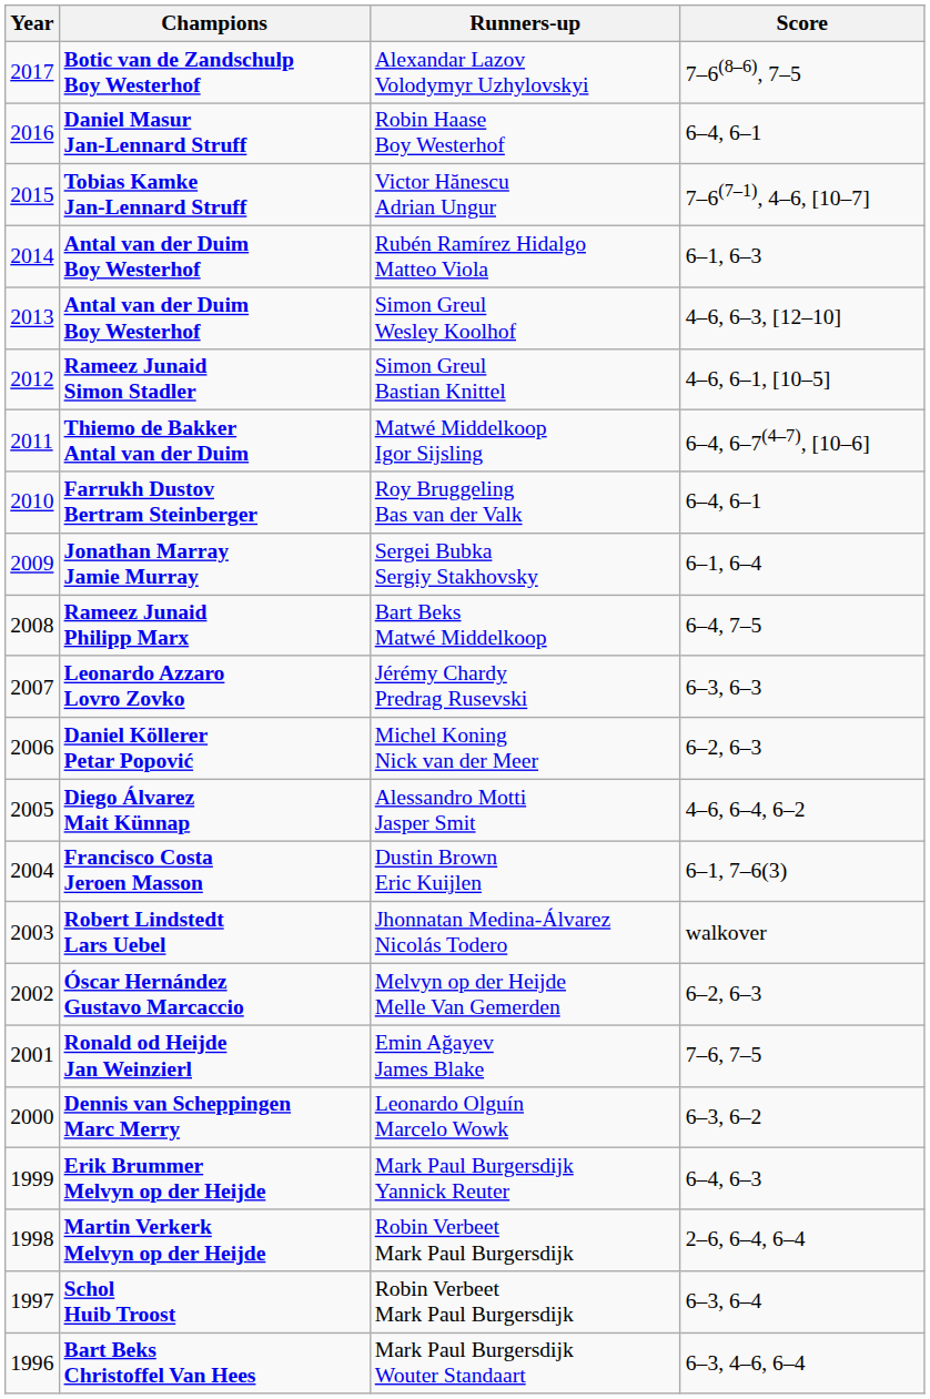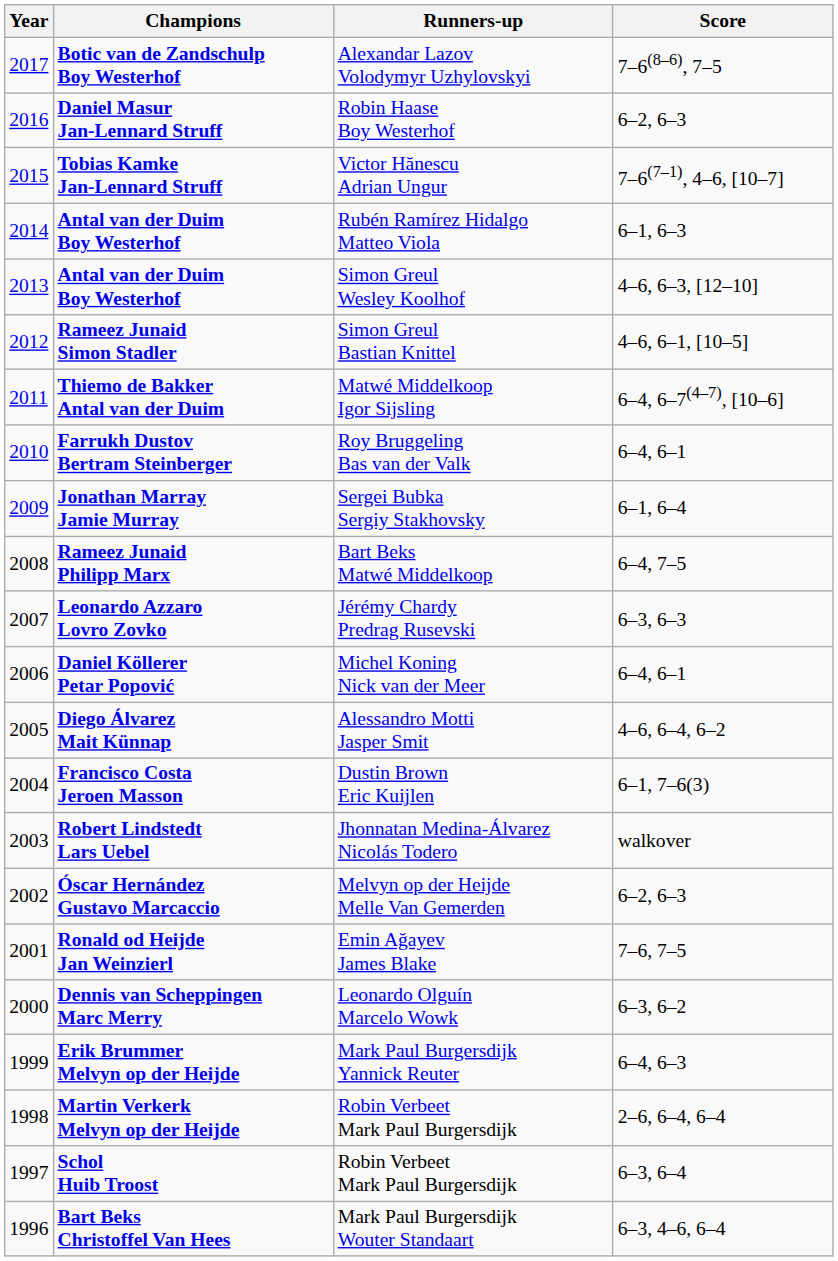Daniel Masur Jan-Lennard Struff | Score: 6–4, 6–1 -> 6–2, 6–3
Daniel Köllerer Petar Popović | Score: 6–2, 6–3 -> 6–4, 6–1
